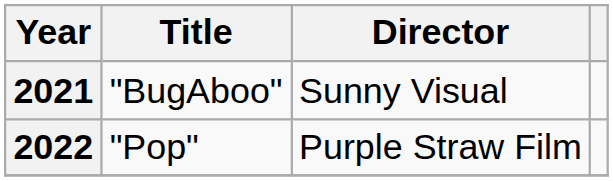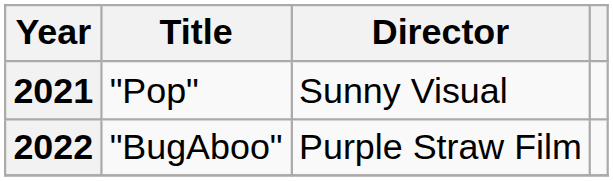2021 | Title: "BugAboo" -> "Pop"
2022 | Title: "Pop" -> "BugAboo"
